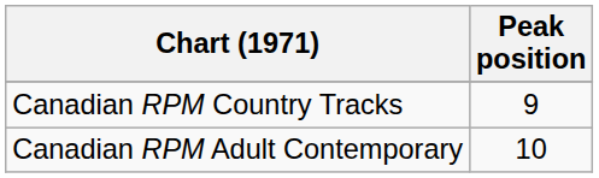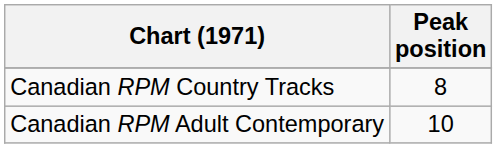Canadian RPM Country Tracks | Peak position: 9 -> 8
